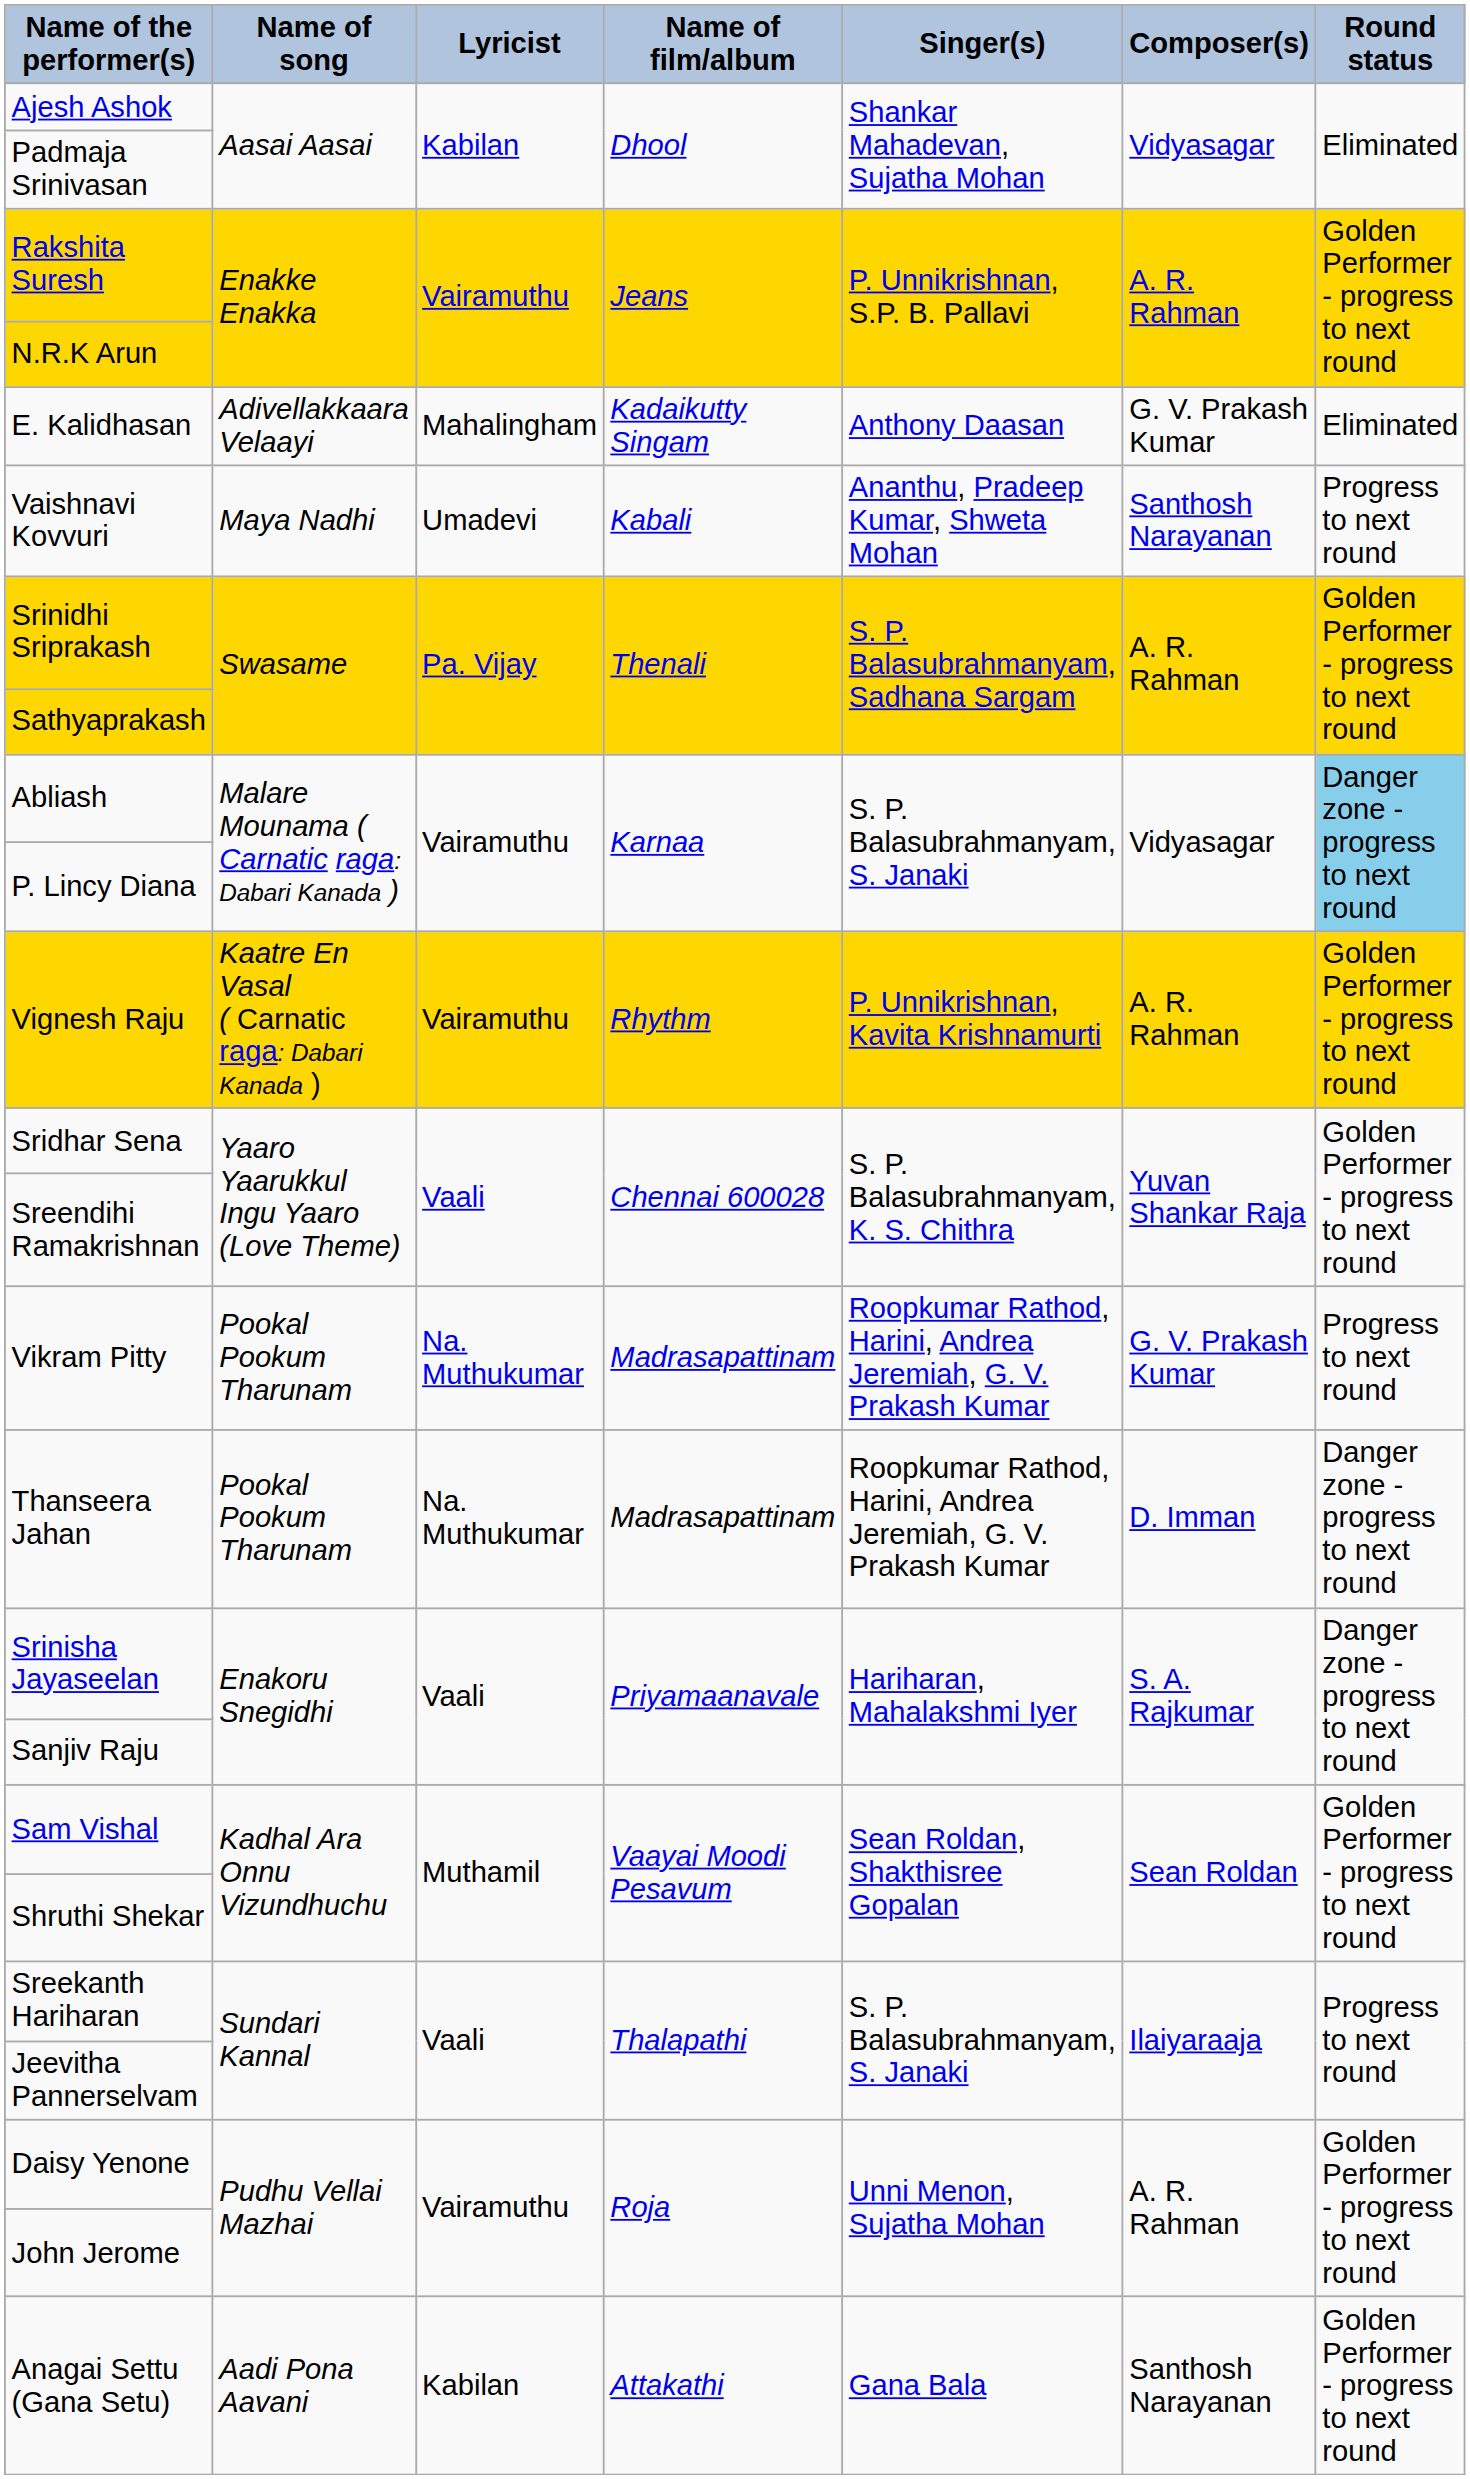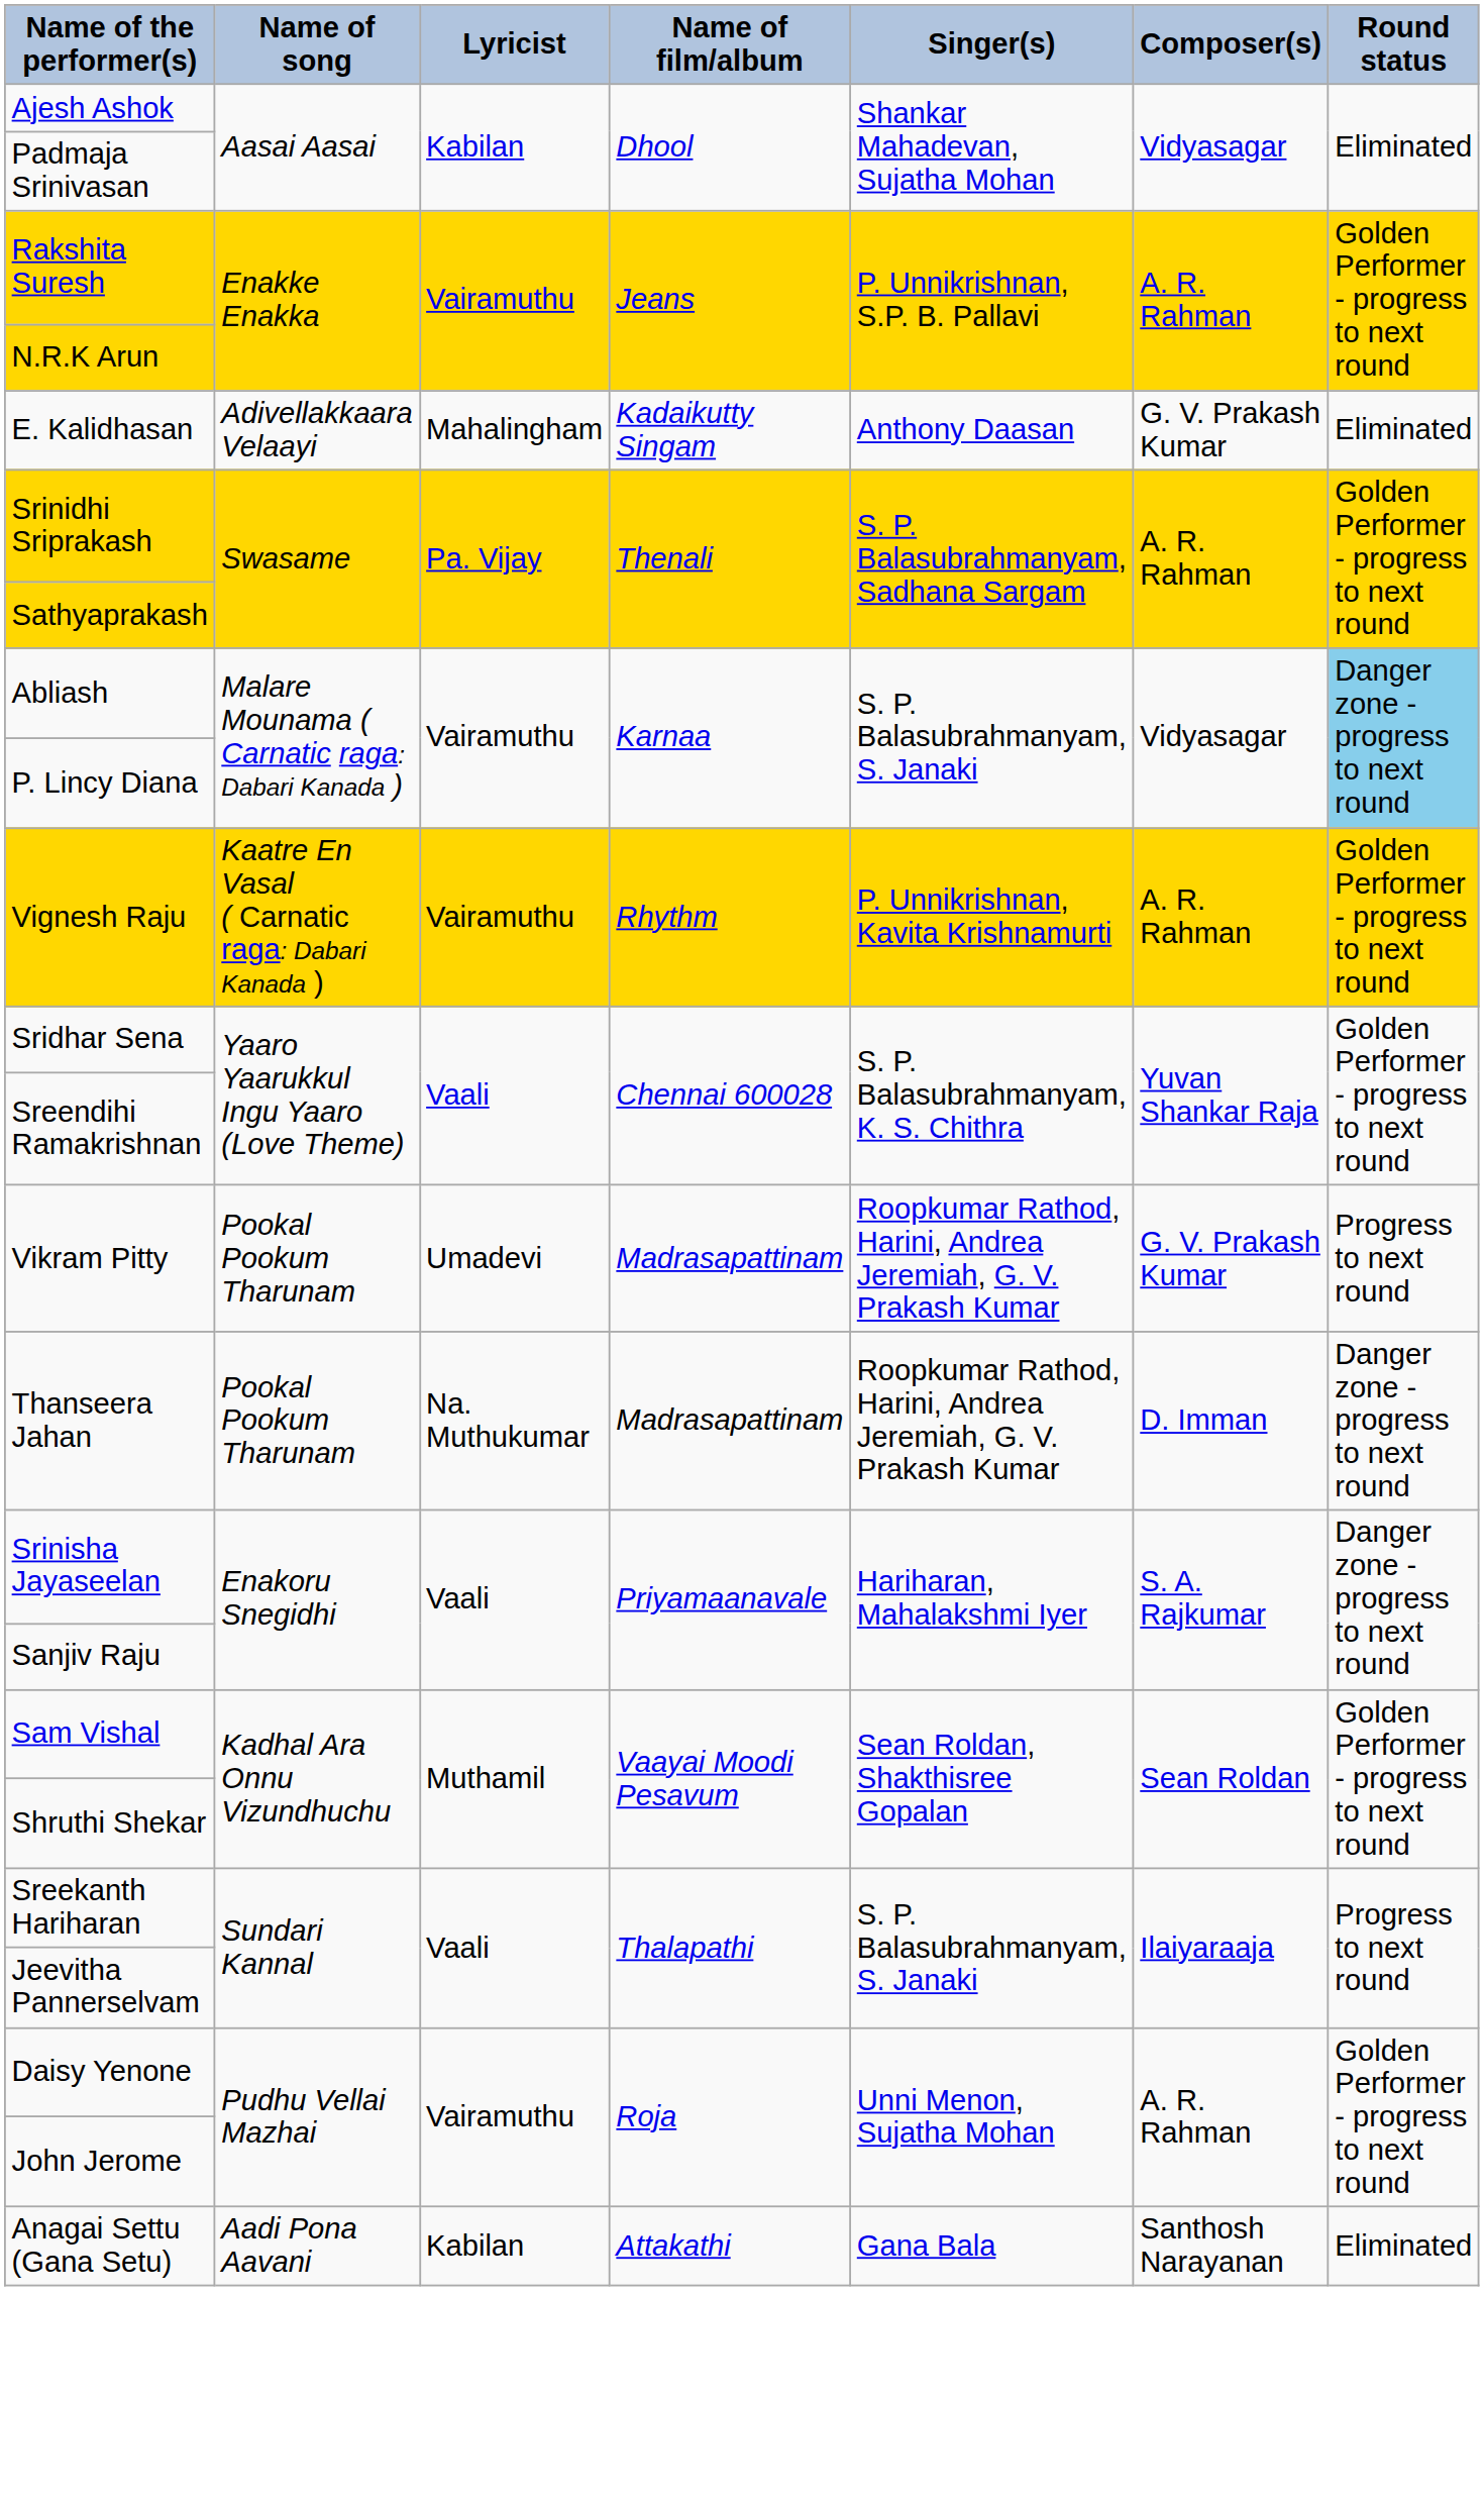- row: Vaishnavi Kovvuri | Maya Nadhi | Umadevi | Kabali | Ananthu, Pradeep Kumar, Shweta Mohan | Santhosh Narayanan | Progress to next round
Vikram Pitty | Lyricist: Na. Muthukumar -> Umadevi
Anagai Settu (Gana Setu) | Round status: Golden Performer - progress to next round -> Eliminated
